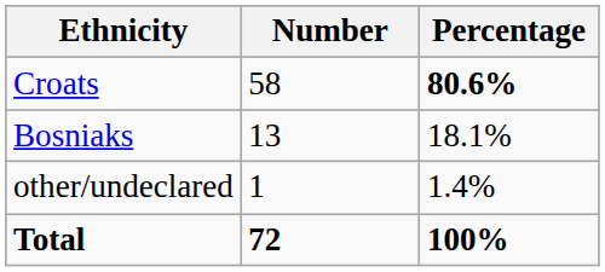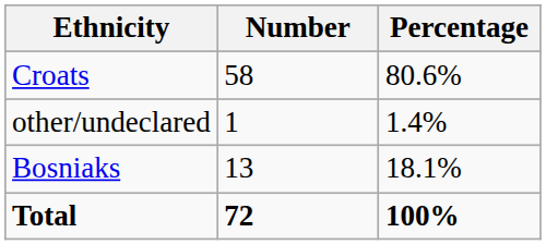Croats | Percentage: bold -> normal
rows swapped: Bosniaks <-> other/undeclared
